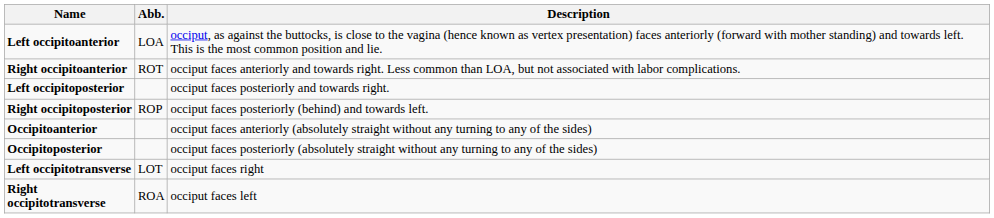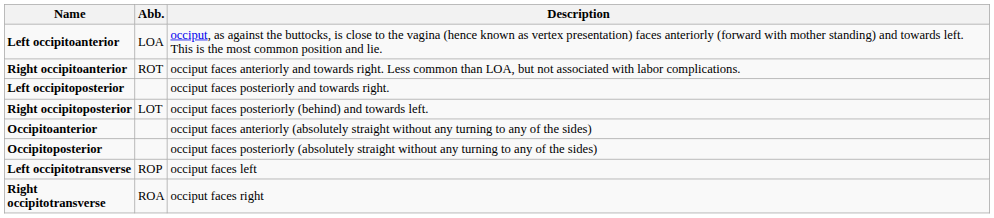Right occipitoposterior | Abb.: ROP -> LOT
Left occipitotransverse | Abb.: LOT -> ROP
Left occipitotransverse | Description: occiput faces right -> occiput faces left
Right occipitotransverse | Description: occiput faces left -> occiput faces right
